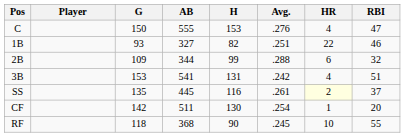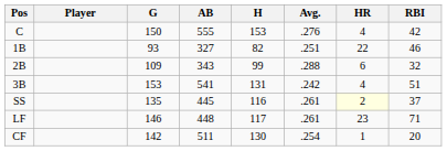C | RBI: 47 -> 42
2B | AB: 344 -> 343
+ row: LF | 146 | 448 | 117 | .261 | 23 | 71
- row: RF | 118 | 368 | 90 | .245 | 10 | 55
